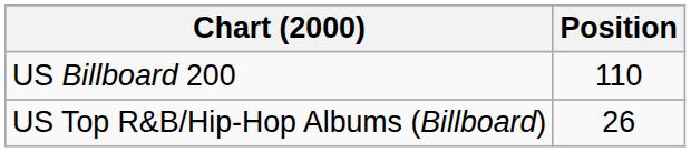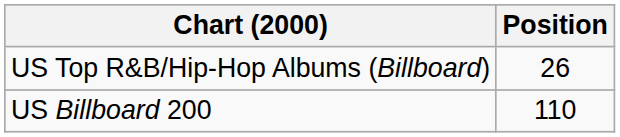rows swapped: US Billboard 200 <-> US Top R&B/Hip-Hop Albums (Billboard)
